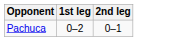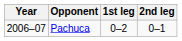+ column: Year | 2006–07
